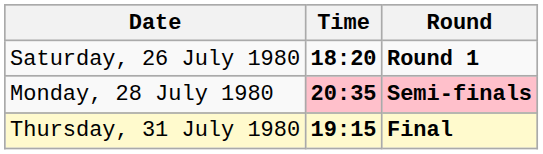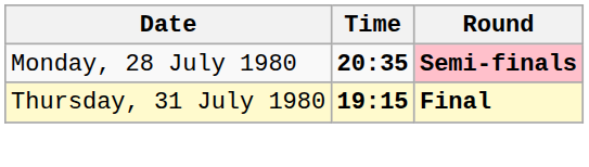- row: Saturday, 26 July 1980 | 18:20 | Round 1
Monday, 28 July 1980 | Time: pink background -> no background
